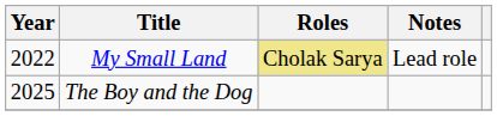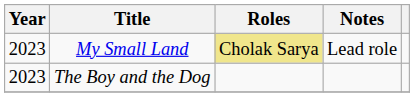My Small Land | Year: 2022 -> 2023
The Boy and the Dog | Year: 2025 -> 2023
